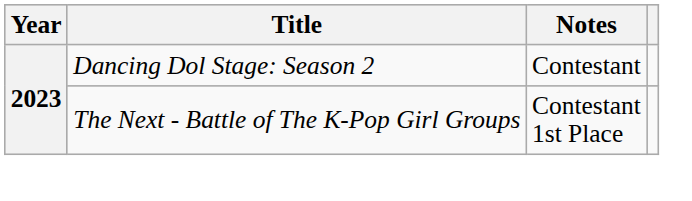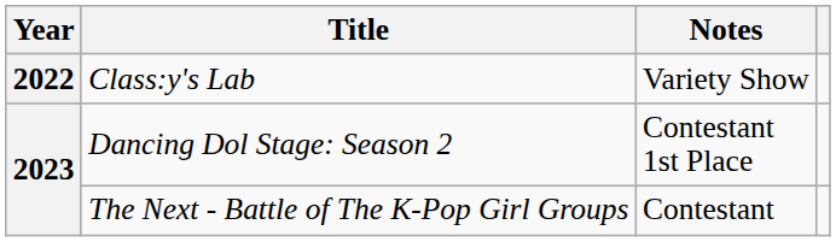+ row: 2022 | Class:y's Lab | Variety Show
Dancing Dol Stage: Season 2 | Notes: Contestant -> Contestant 1st Place
The Next - Battle of The K-Pop Girl Groups | Notes: Contestant 1st Place -> Contestant
